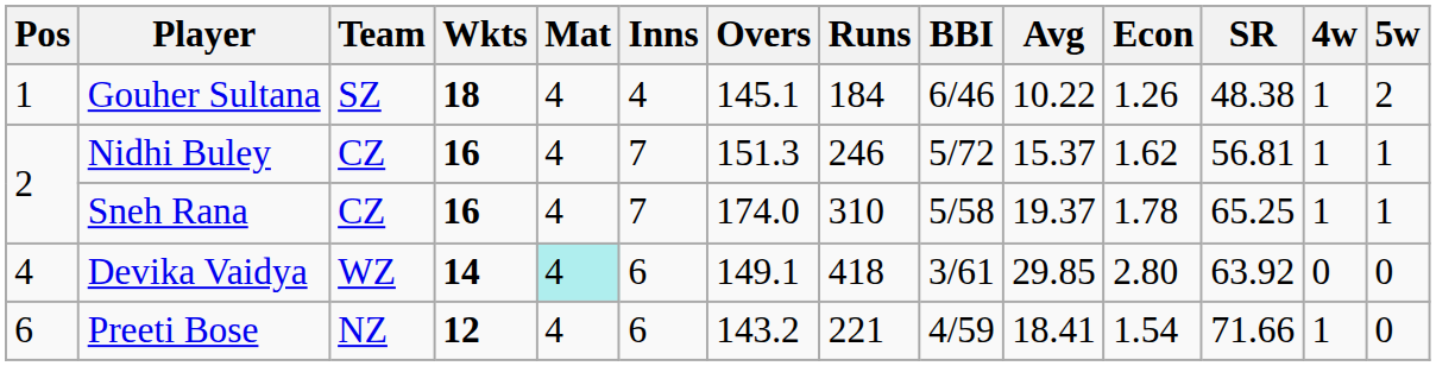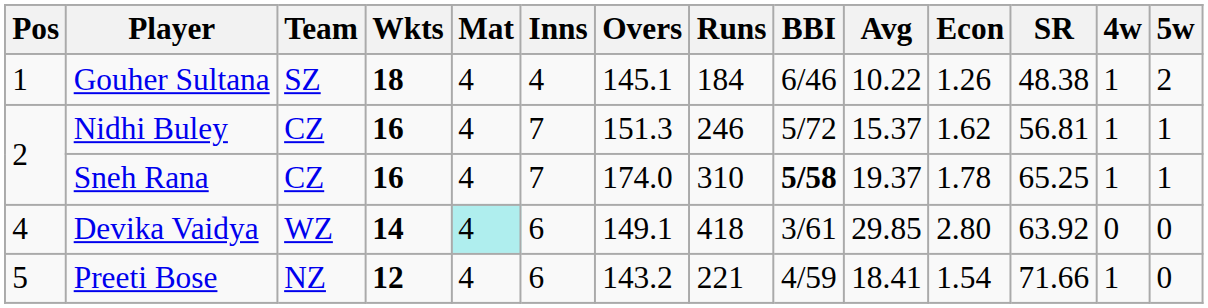Sneh Rana | BBI: normal -> bold
Preeti Bose | Pos: 6 -> 5
